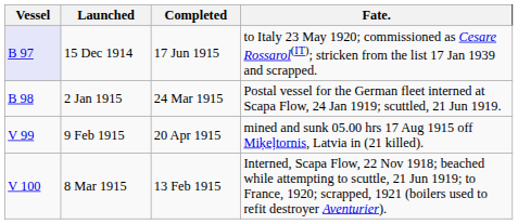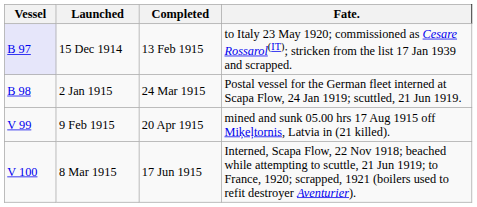15 Dec 1914 | Completed: 17 Jun 1915 -> 13 Feb 1915
8 Mar 1915 | Completed: 13 Feb 1915 -> 17 Jun 1915
